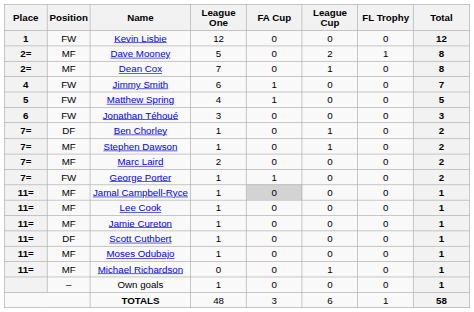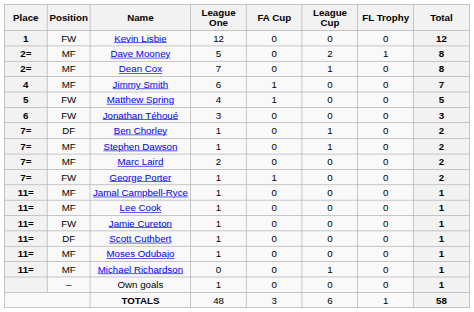Jimmy Smith | Position: FW -> MF
Jamal Campbell-Ryce | FA Cup: lightgrey background -> no background
Jamie Cureton | Position: MF -> FW
